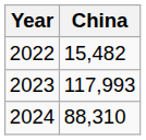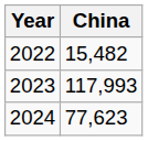2024 | China: 88,310 -> 77,623
